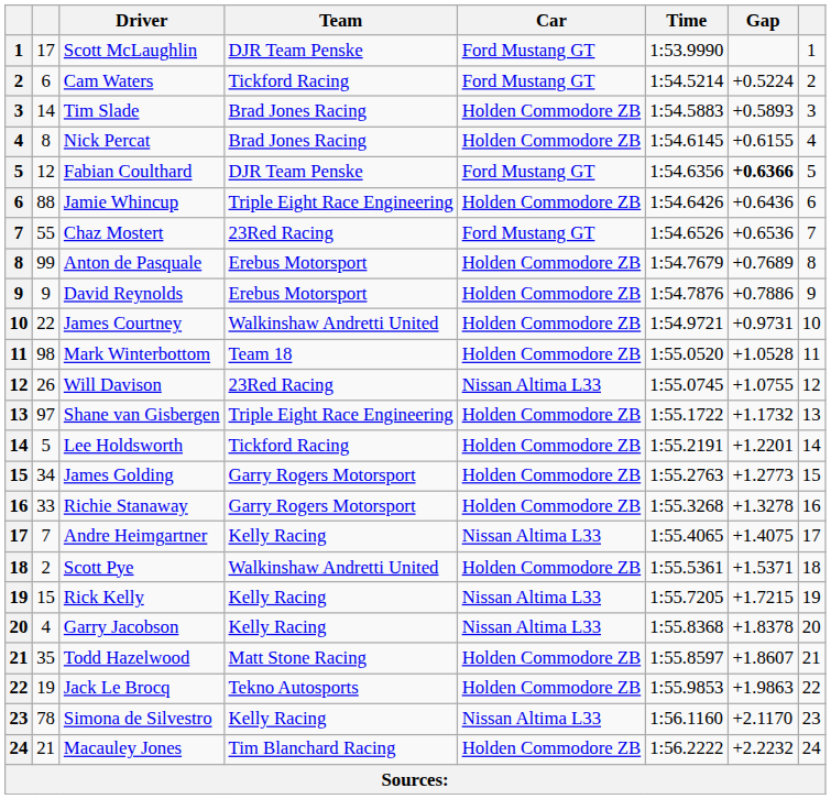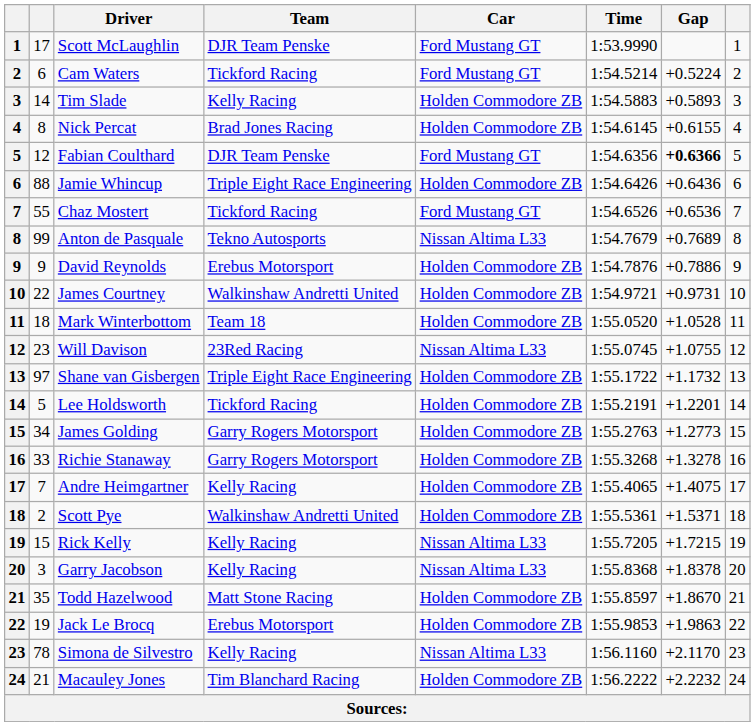Tim Slade | Team: Brad Jones Racing -> Kelly Racing
Chaz Mostert | Team: 23Red Racing -> Tickford Racing
Anton de Pasquale | Team: Erebus Motorsport -> Tekno Autosports
Anton de Pasquale | Car: Holden Commodore ZB -> Nissan Altima L33
Mark Winterbottom | column 2: 98 -> 18
Will Davison | column 2: 26 -> 23
Andre Heimgartner | Car: Nissan Altima L33 -> Holden Commodore ZB
Garry Jacobson | column 2: 4 -> 3
Todd Hazelwood | Gap: +1.8607 -> +1.8670
Jack Le Brocq | Team: Tekno Autosports -> Erebus Motorsport
